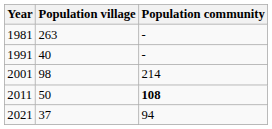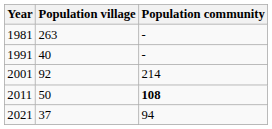2001 | Population village: 98 -> 92
